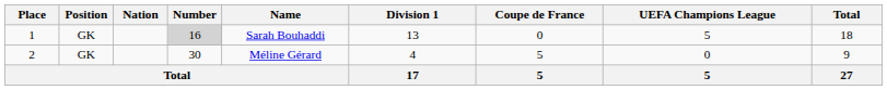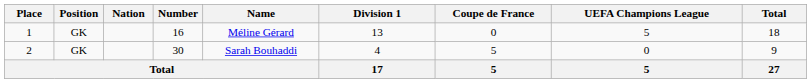1 | Number: lightgrey background -> no background
1 | Name: Sarah Bouhaddi -> Méline Gérard
2 | Name: Méline Gérard -> Sarah Bouhaddi
